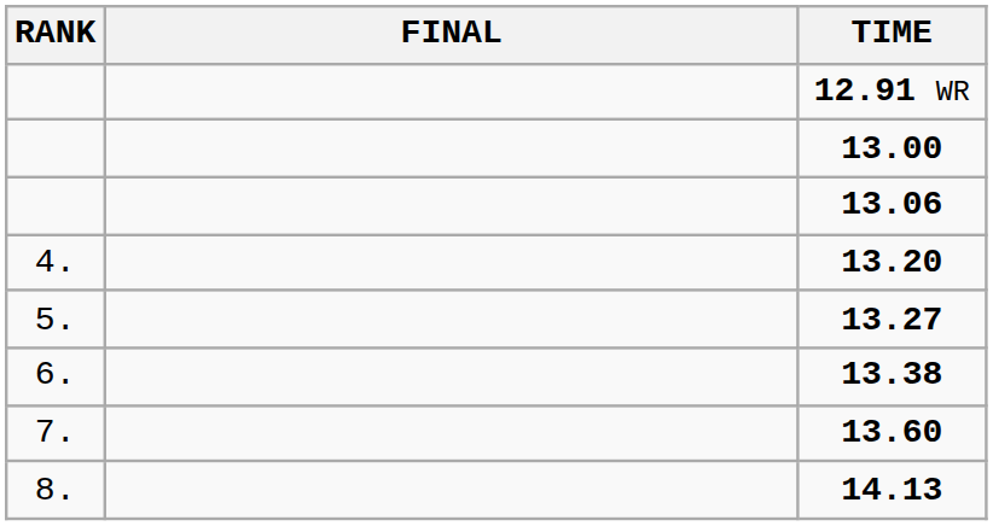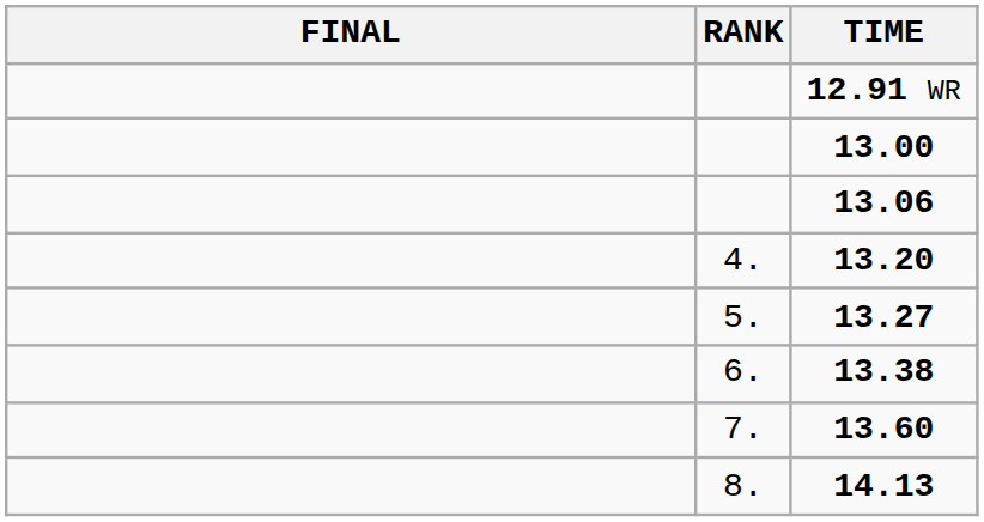columns swapped: RANK <-> FINAL
